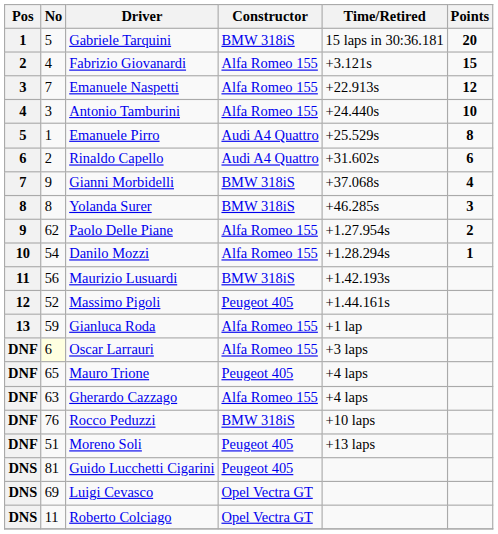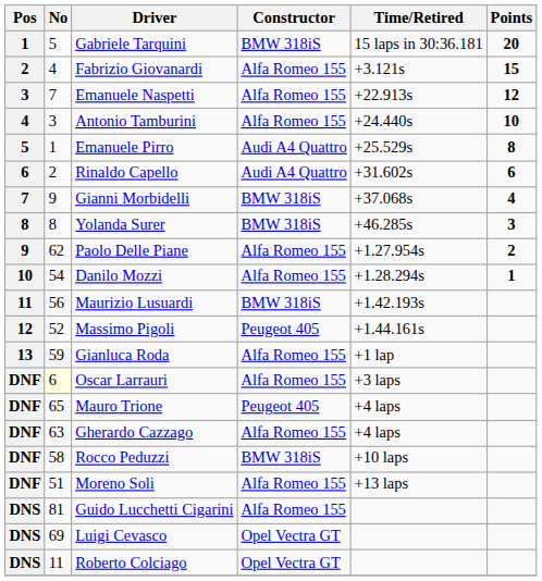Rocco Peduzzi | No: 76 -> 58
Moreno Soli | Constructor: Peugeot 405 -> Alfa Romeo 155
Guido Lucchetti Cigarini | Constructor: Peugeot 405 -> Alfa Romeo 155
